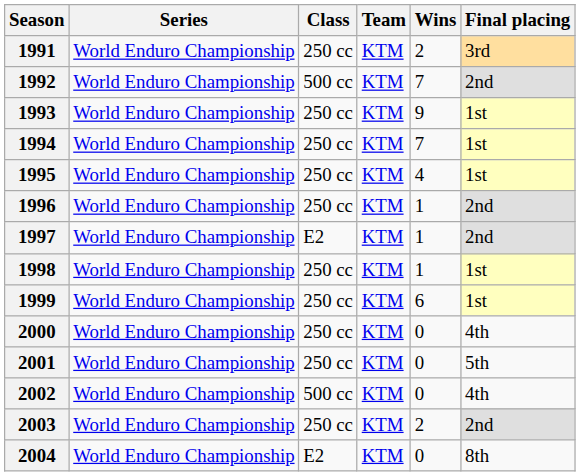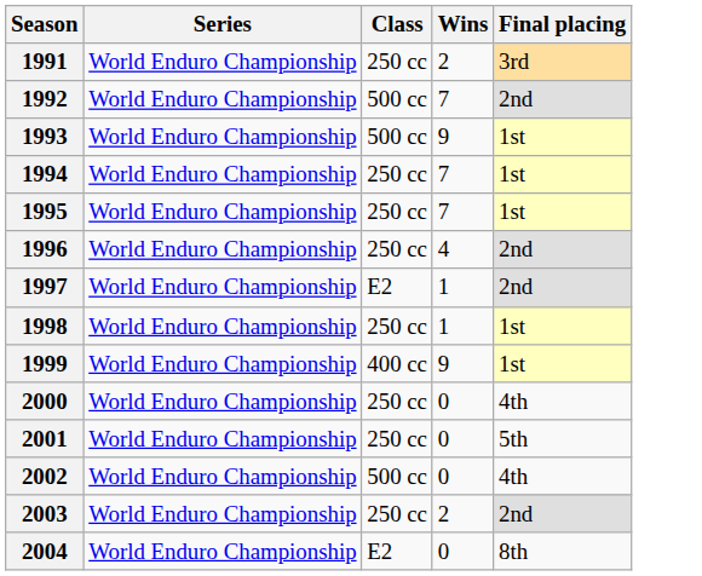- column: Team | KTM | KTM | KTM | KTM | KTM | KTM | KTM | KTM | KTM | KTM | KTM | KTM | KTM | KTM
1993 | Class: 250 cc -> 500 cc
1995 | Wins: 4 -> 7
1996 | Wins: 1 -> 4
1999 | Class: 250 cc -> 400 cc
1999 | Wins: 6 -> 9
